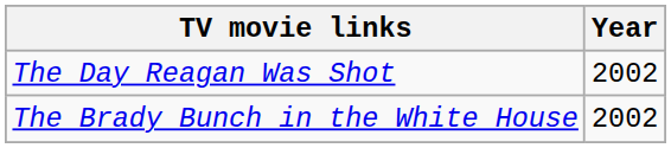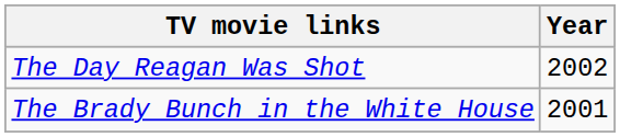The Brady Bunch in the White House | Year: 2002 -> 2001
